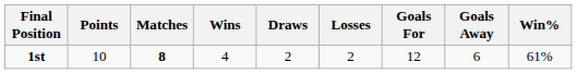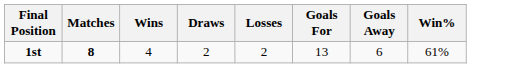- column: Points | 10
1st | Goals For: 12 -> 13
